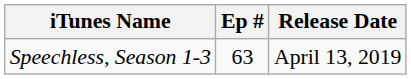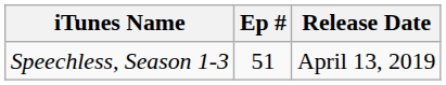Speechless, Season 1-3 | Ep #: 63 -> 51
